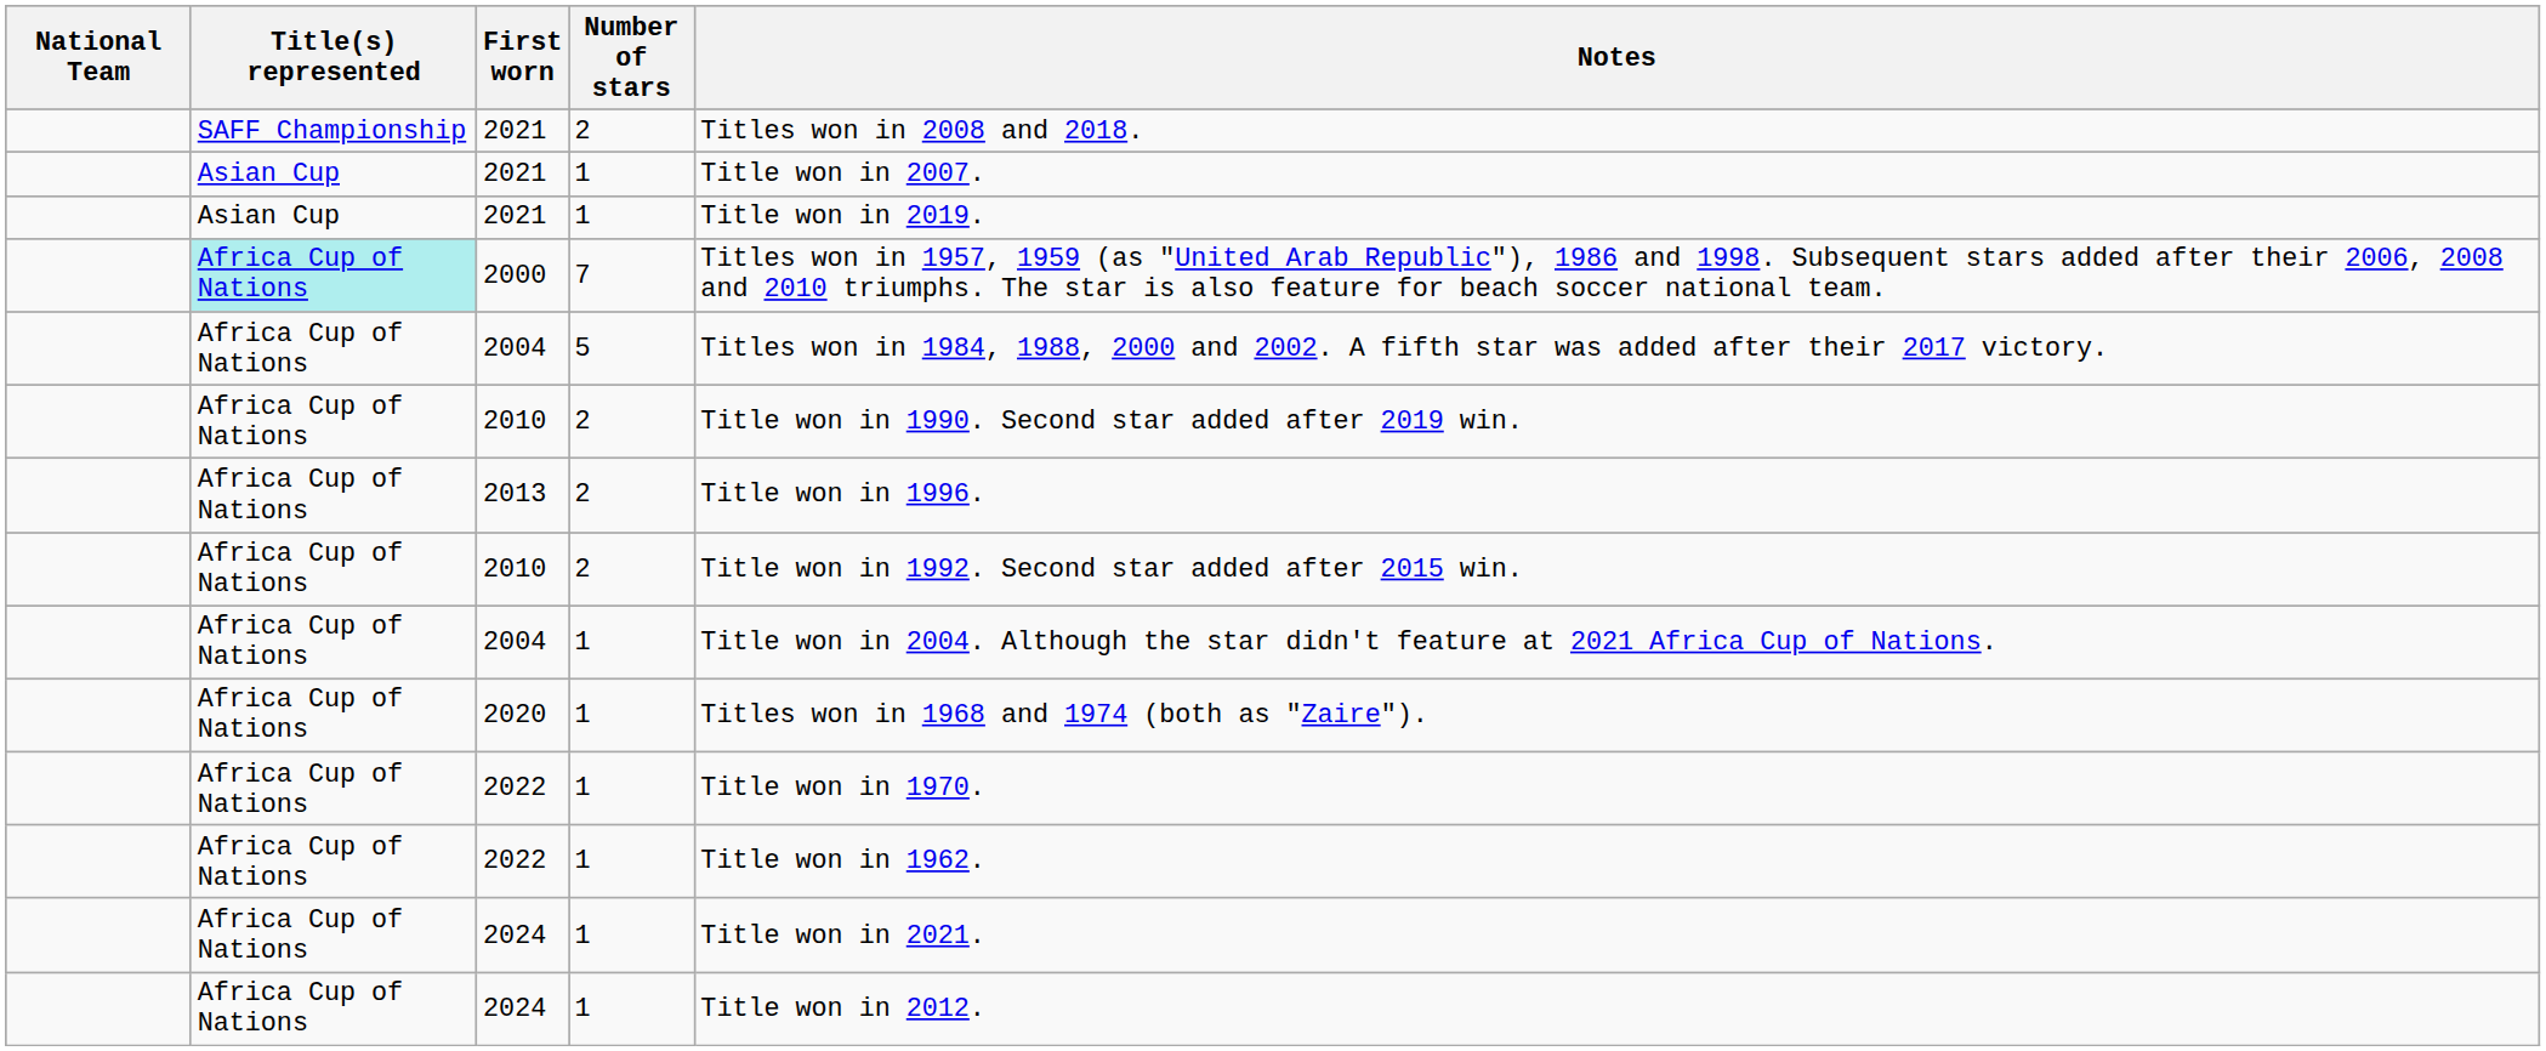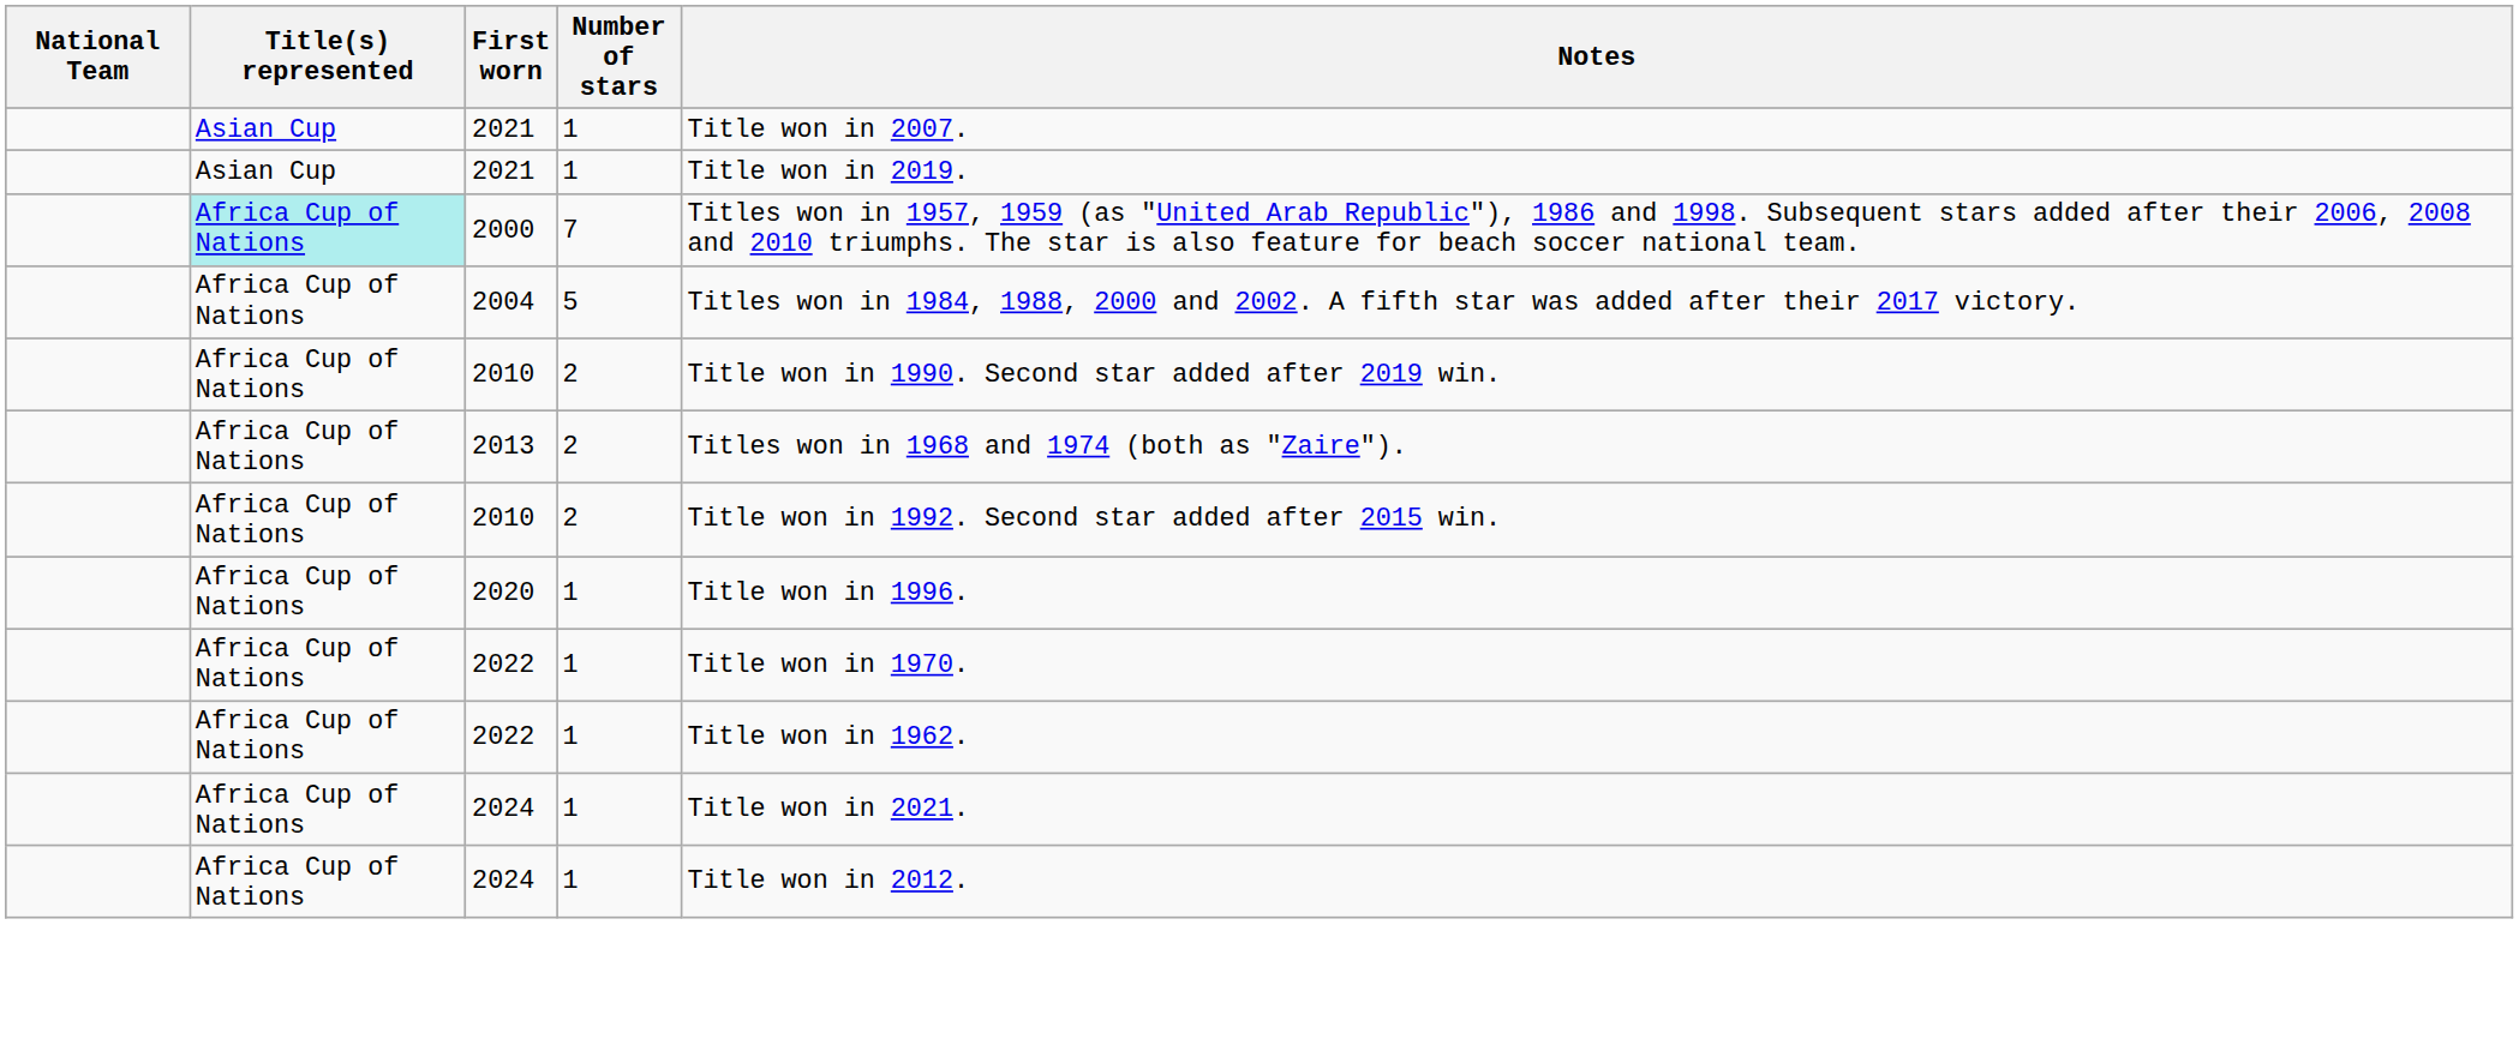- row: SAFF Championship | 2021 | 2 | Titles won in 2008 and 2018.
2013 | Notes: Title won in 1996. -> Titles won in 1968 and 1974 (both as "Zaire").
- row: Africa Cup of Nations | 2004 | 1 | Title won in 2004. Although the star didn't feature at 2021 Africa Cup of Nations.
2020 | Notes: Titles won in 1968 and 1974 (both as "Zaire"). -> Title won in 1996.
